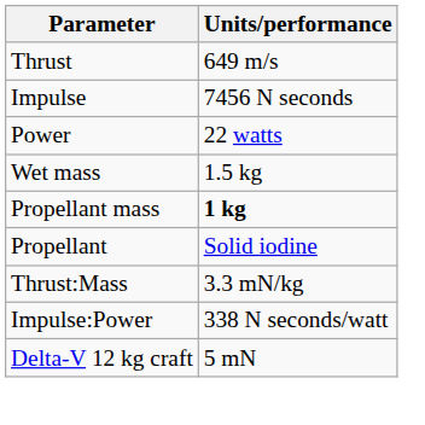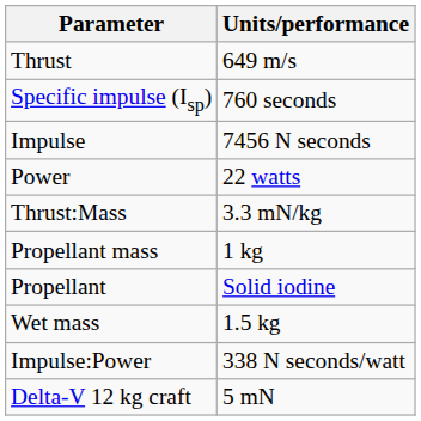+ row: Specific impulse (Isp) | 760 seconds
rows swapped: Wet mass <-> Thrust:Mass
Propellant mass | Units/performance: bold -> normal
